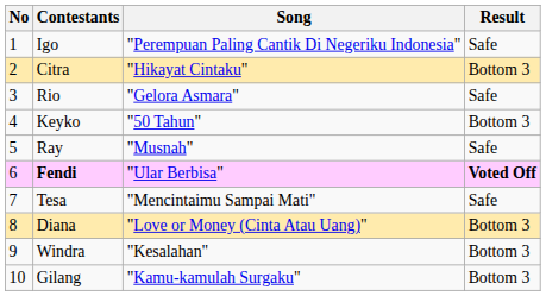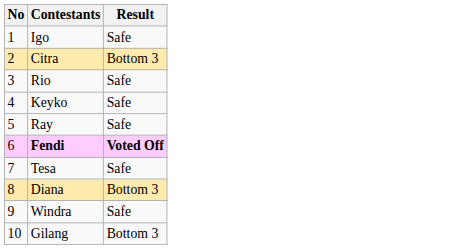- column: Song | "Perempuan Paling Cantik Di Negeriku Indonesia" | "Hikayat Cintaku" | "Gelora Asmara" | "50 Tahun" | "Musnah" | "Ular Berbisa" | "Mencintaimu Sampai Mati" | "Love or Money (Cinta Atau Uang)" | "Kesalahan" | "Kamu-kamulah Surgaku"
Keyko | Result: Bottom 3 -> Safe
Windra | Result: Bottom 3 -> Safe
